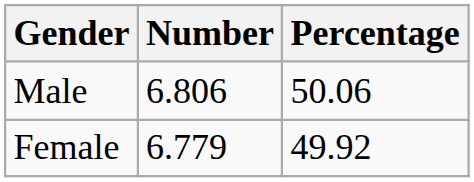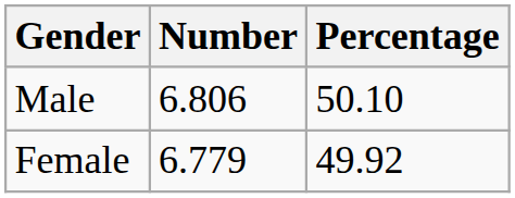Male | Percentage: 50.06 -> 50.10
